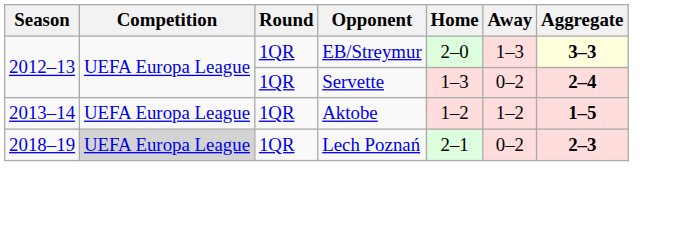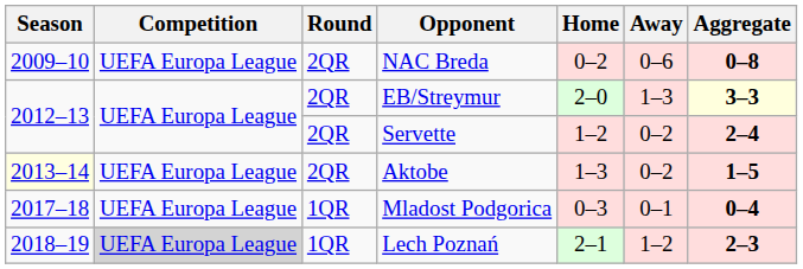+ row: 2009–10 | UEFA Europa League | 2QR | NAC Breda | 0–2 | 0–6 | 0–8
EB/Streymur | Round: 1QR -> 2QR
Servette | Round: 1QR -> 2QR
Servette | Home: 1–3 -> 1–2
Aktobe | Season: no background -> lightyellow background
Aktobe | Round: 1QR -> 2QR
Aktobe | Home: 1–2 -> 1–3
Aktobe | Away: 1–2 -> 0–2
+ row: 2017–18 | UEFA Europa League | 1QR | Mladost Podgorica | 0–3 | 0–1 | 0–4
Lech Poznań | Away: 0–2 -> 1–2
